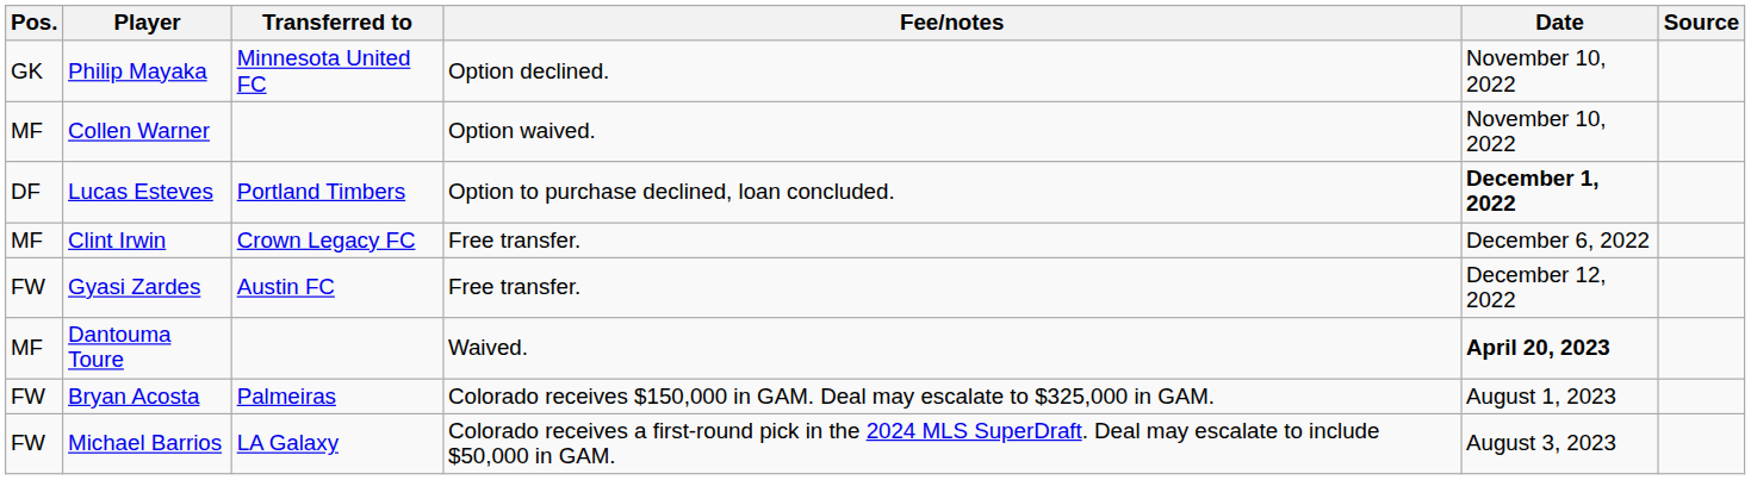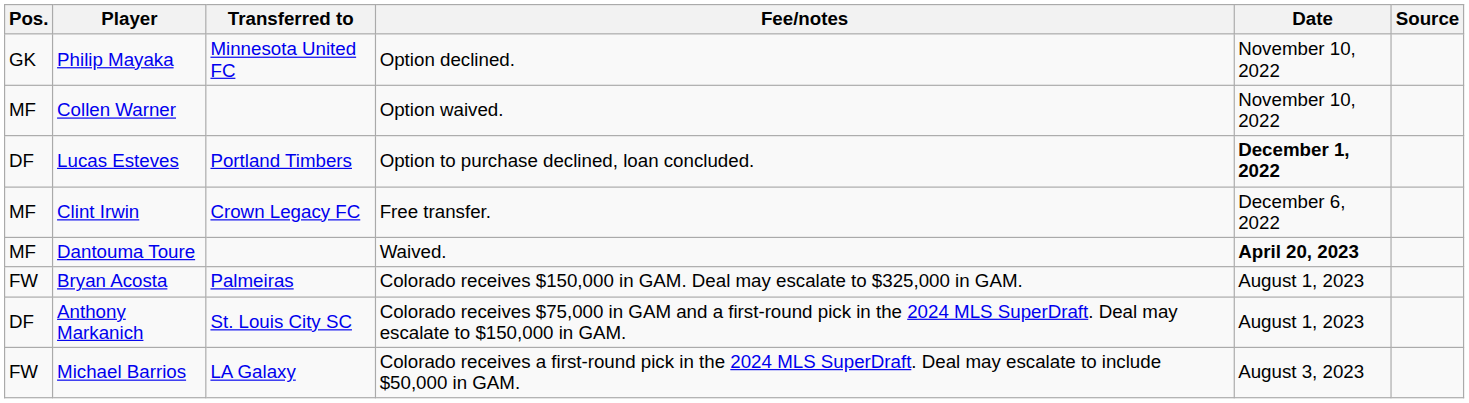- row: FW | Gyasi Zardes | Austin FC | Free transfer. | December 12, 2022
+ row: DF | Anthony Markanich | St. Louis City SC | Colorado receives $75,000 in GAM and a first-round pick in the 2024 MLS SuperDraft. Deal may escalate to $150,000 in GAM. | August 1, 2023
